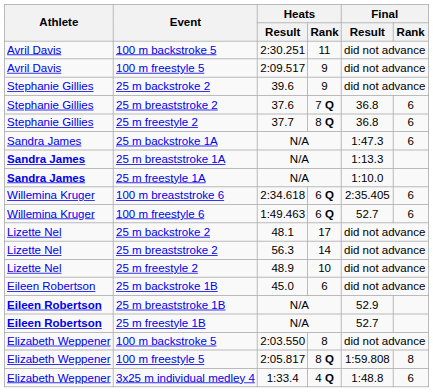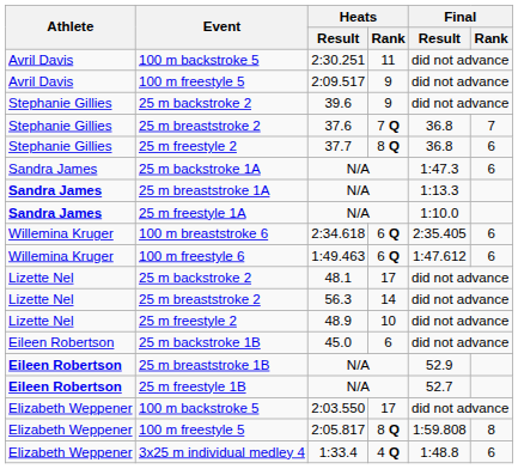37.6 | Final / Rank: 6 -> 7
1:49.463 | Final / Result: 52.7 -> 1:47.612
2:03.550 | Heats / Rank: 8 -> 17
